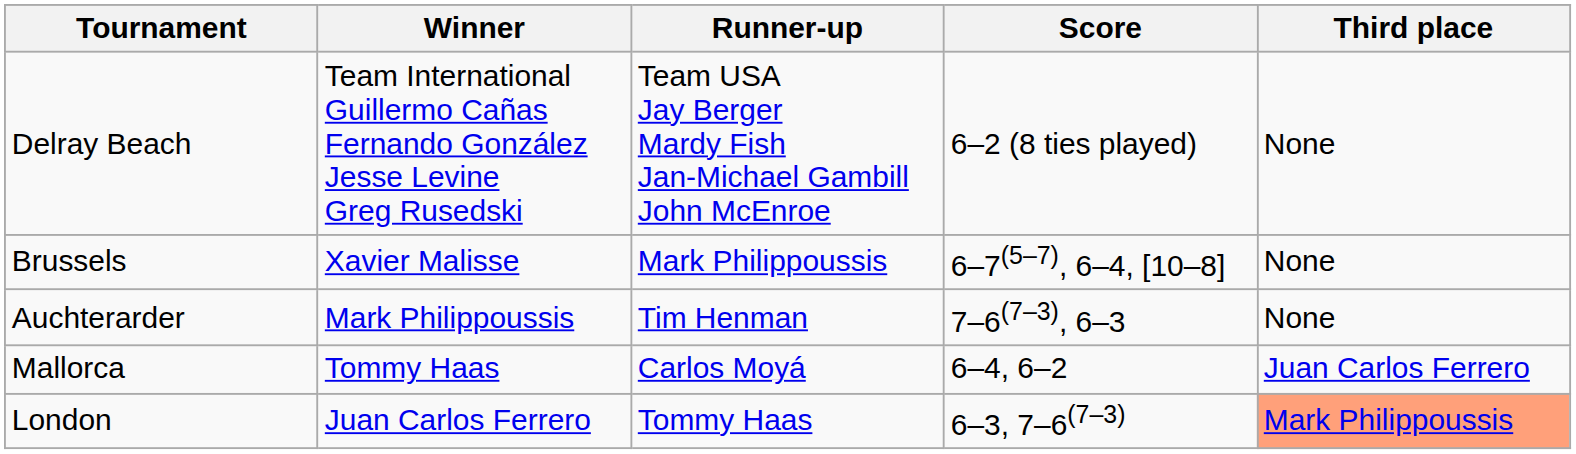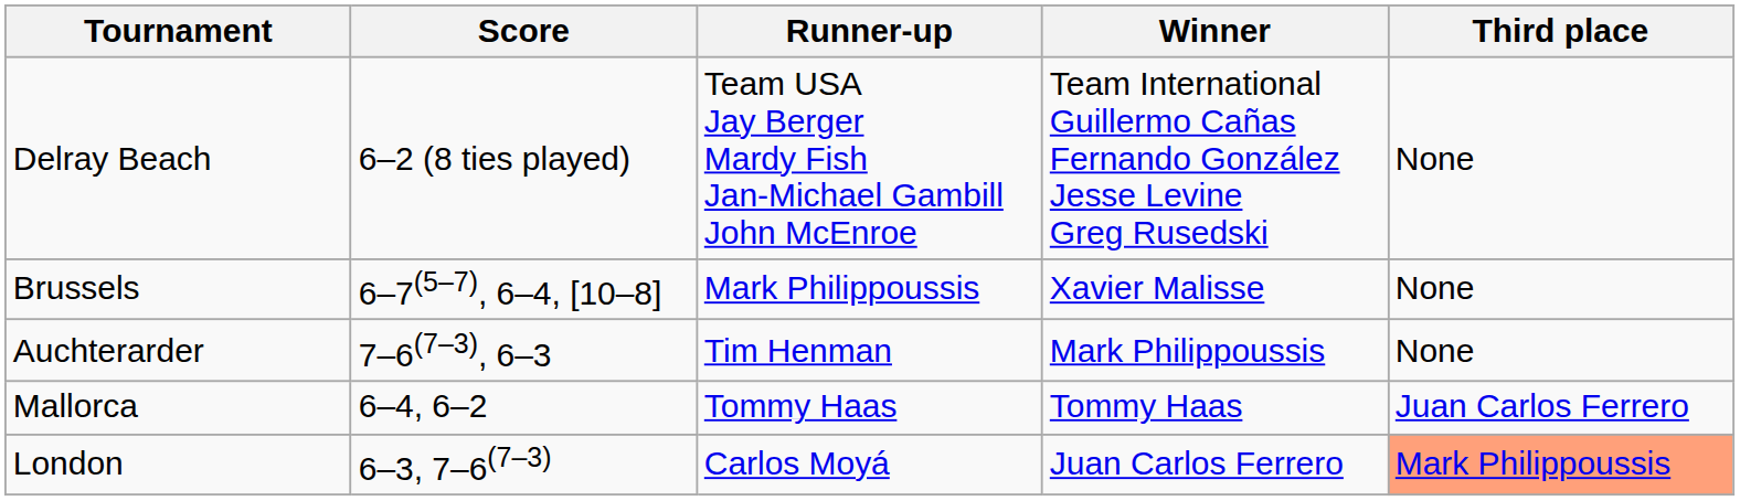columns swapped: Winner <-> Score
Mallorca | Runner-up: Carlos Moyá -> Tommy Haas
London | Runner-up: Tommy Haas -> Carlos Moyá
